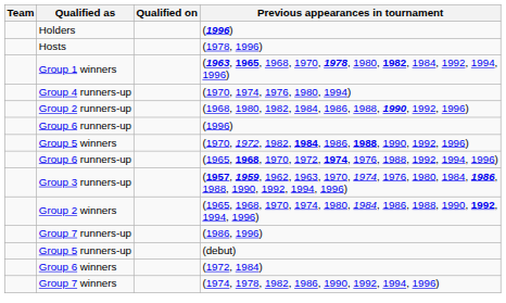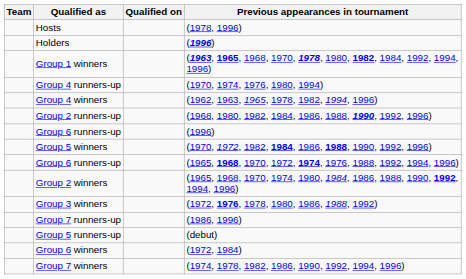rows swapped: Hosts <-> Holders
+ row: Group 4 winners | (1962, 1963, 1965, 1978, 1982, 1994, 1996)
- row: Group 3 runners-up | (1957, 1959, 1962, 1963, 1970, 1974, 1976, 1980, 1984, 1986, 1988, 1990, 1992, 1994, 1996)
+ row: Group 3 winners | (1972, 1976, 1978, 1980, 1986, 1988, 1992)
